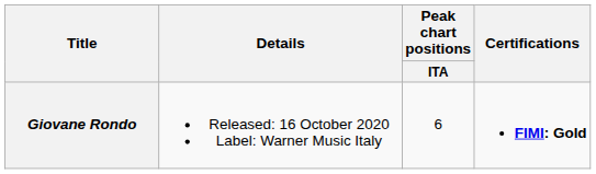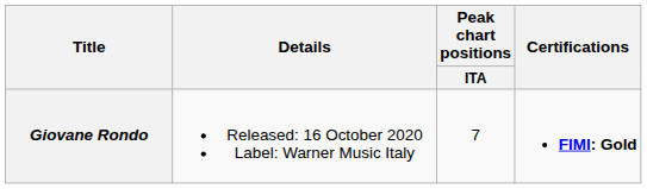Giovane Rondo | Peak chart positions / ITA: 6 -> 7
